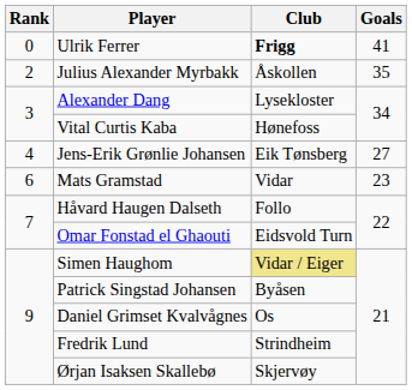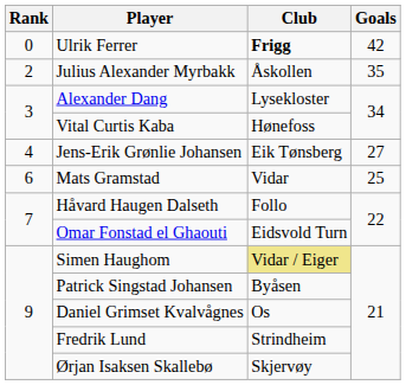Ulrik Ferrer | Goals: 41 -> 42
Mats Gramstad | Goals: 23 -> 25
